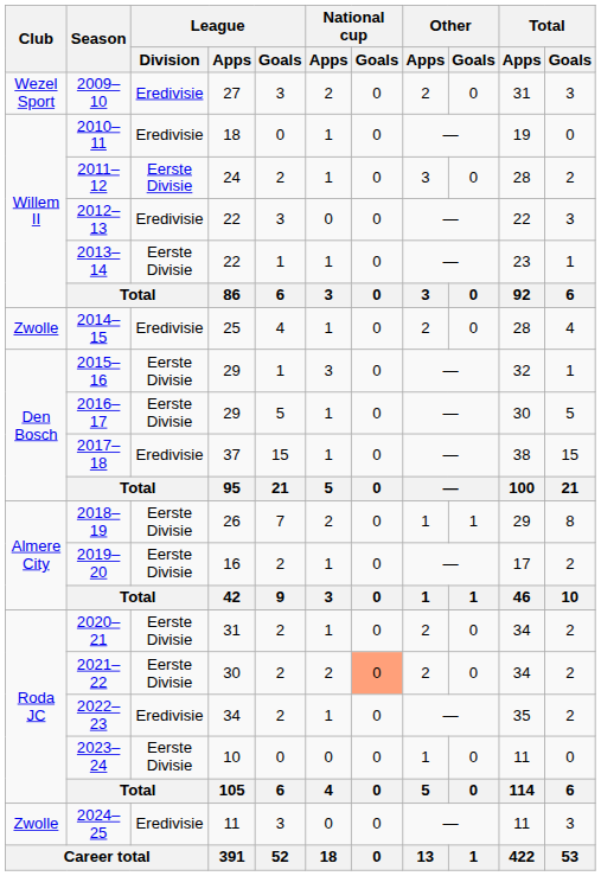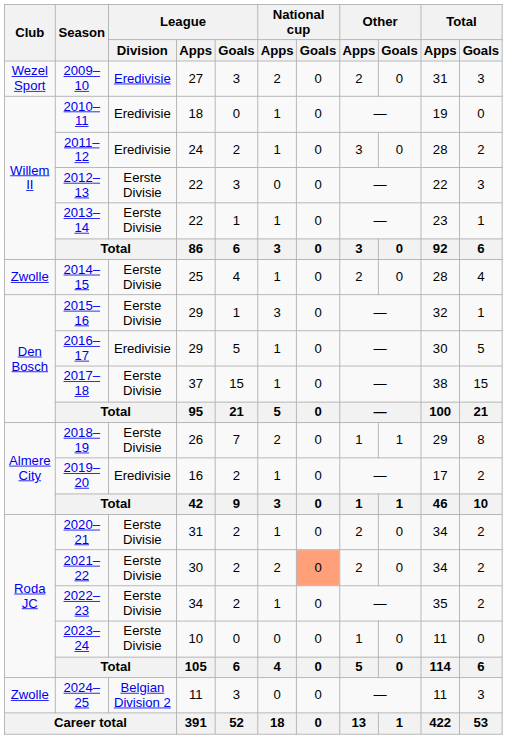2011–12 | League / Division: Eerste Divisie -> Eredivisie
2012–13 | League / Division: Eredivisie -> Eerste Divisie
2014–15 | League / Division: Eredivisie -> Eerste Divisie
2016–17 | League / Division: Eerste Divisie -> Eredivisie
2017–18 | League / Division: Eredivisie -> Eerste Divisie
2019–20 | League / Division: Eerste Divisie -> Eredivisie
2022–23 | League / Division: Eredivisie -> Eerste Divisie
2024–25 | League / Division: Eredivisie -> Belgian Division 2
